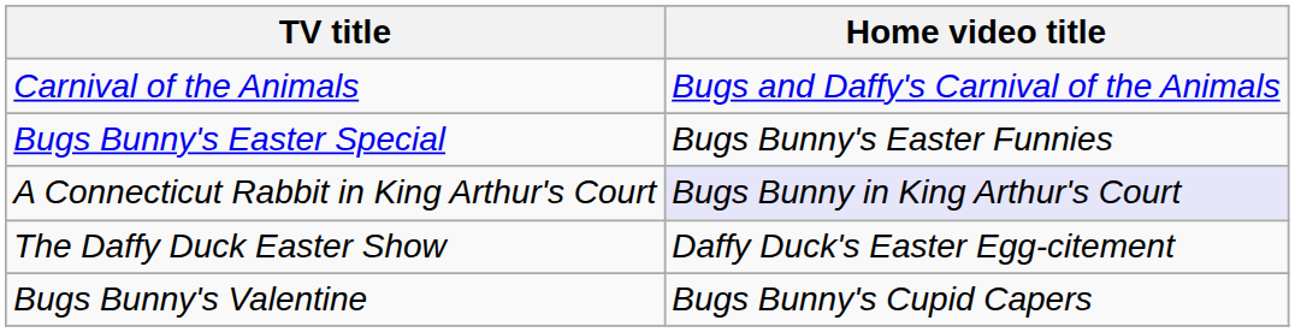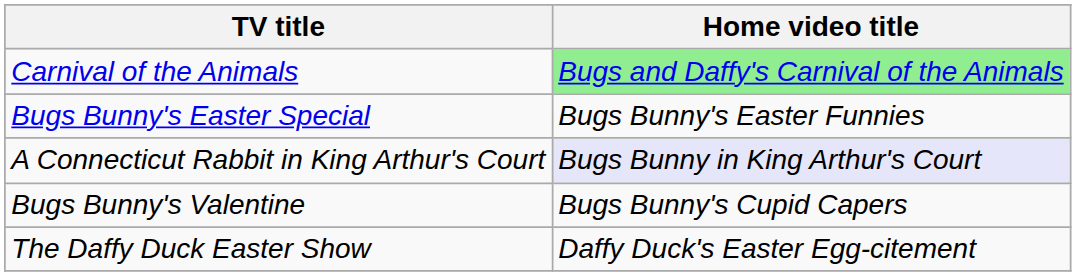Carnival of the Animals | Home video title: no background -> lightgreen background
rows swapped: Bugs Bunny's Valentine <-> The Daffy Duck Easter Show
